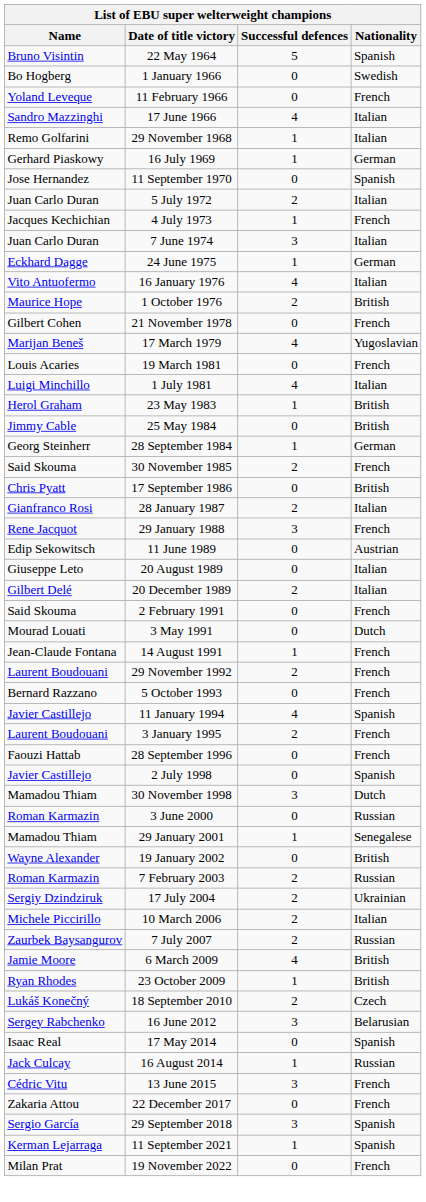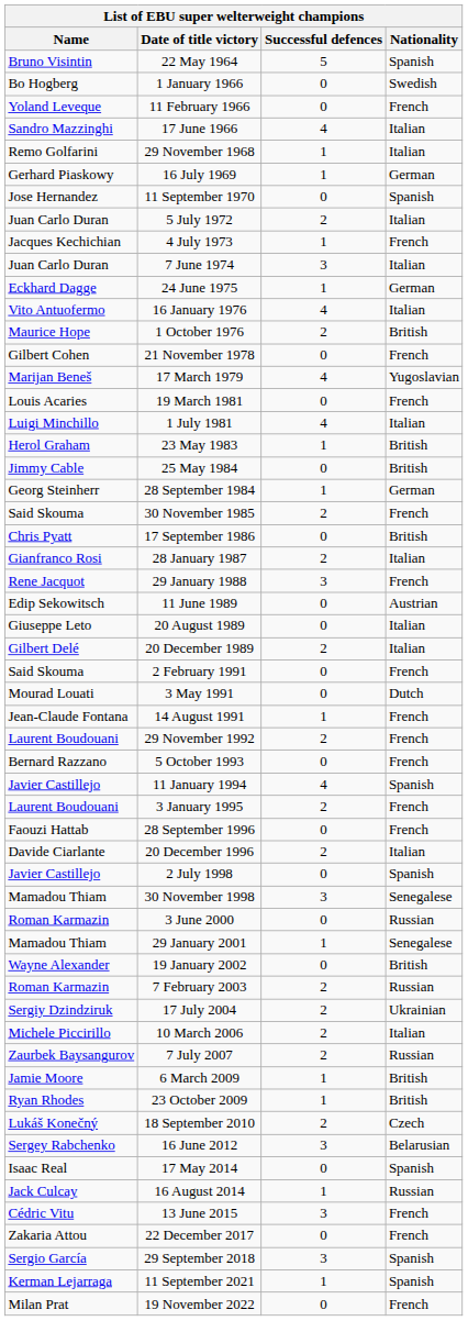+ row: Davide Ciarlante | 20 December 1996 | 2 | Italian
30 November 1998 | Nationality: Dutch -> Senegalese
6 March 2009 | Successful defences: 4 -> 1
